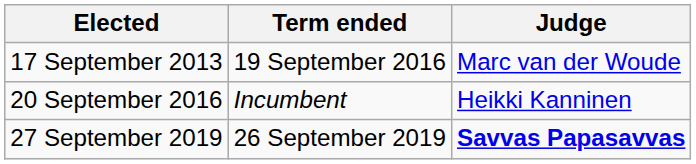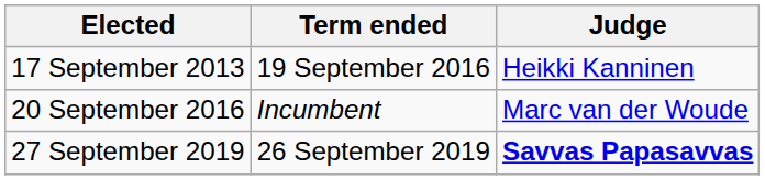17 September 2013 | Judge: Marc van der Woude -> Heikki Kanninen
20 September 2016 | Judge: Heikki Kanninen -> Marc van der Woude
